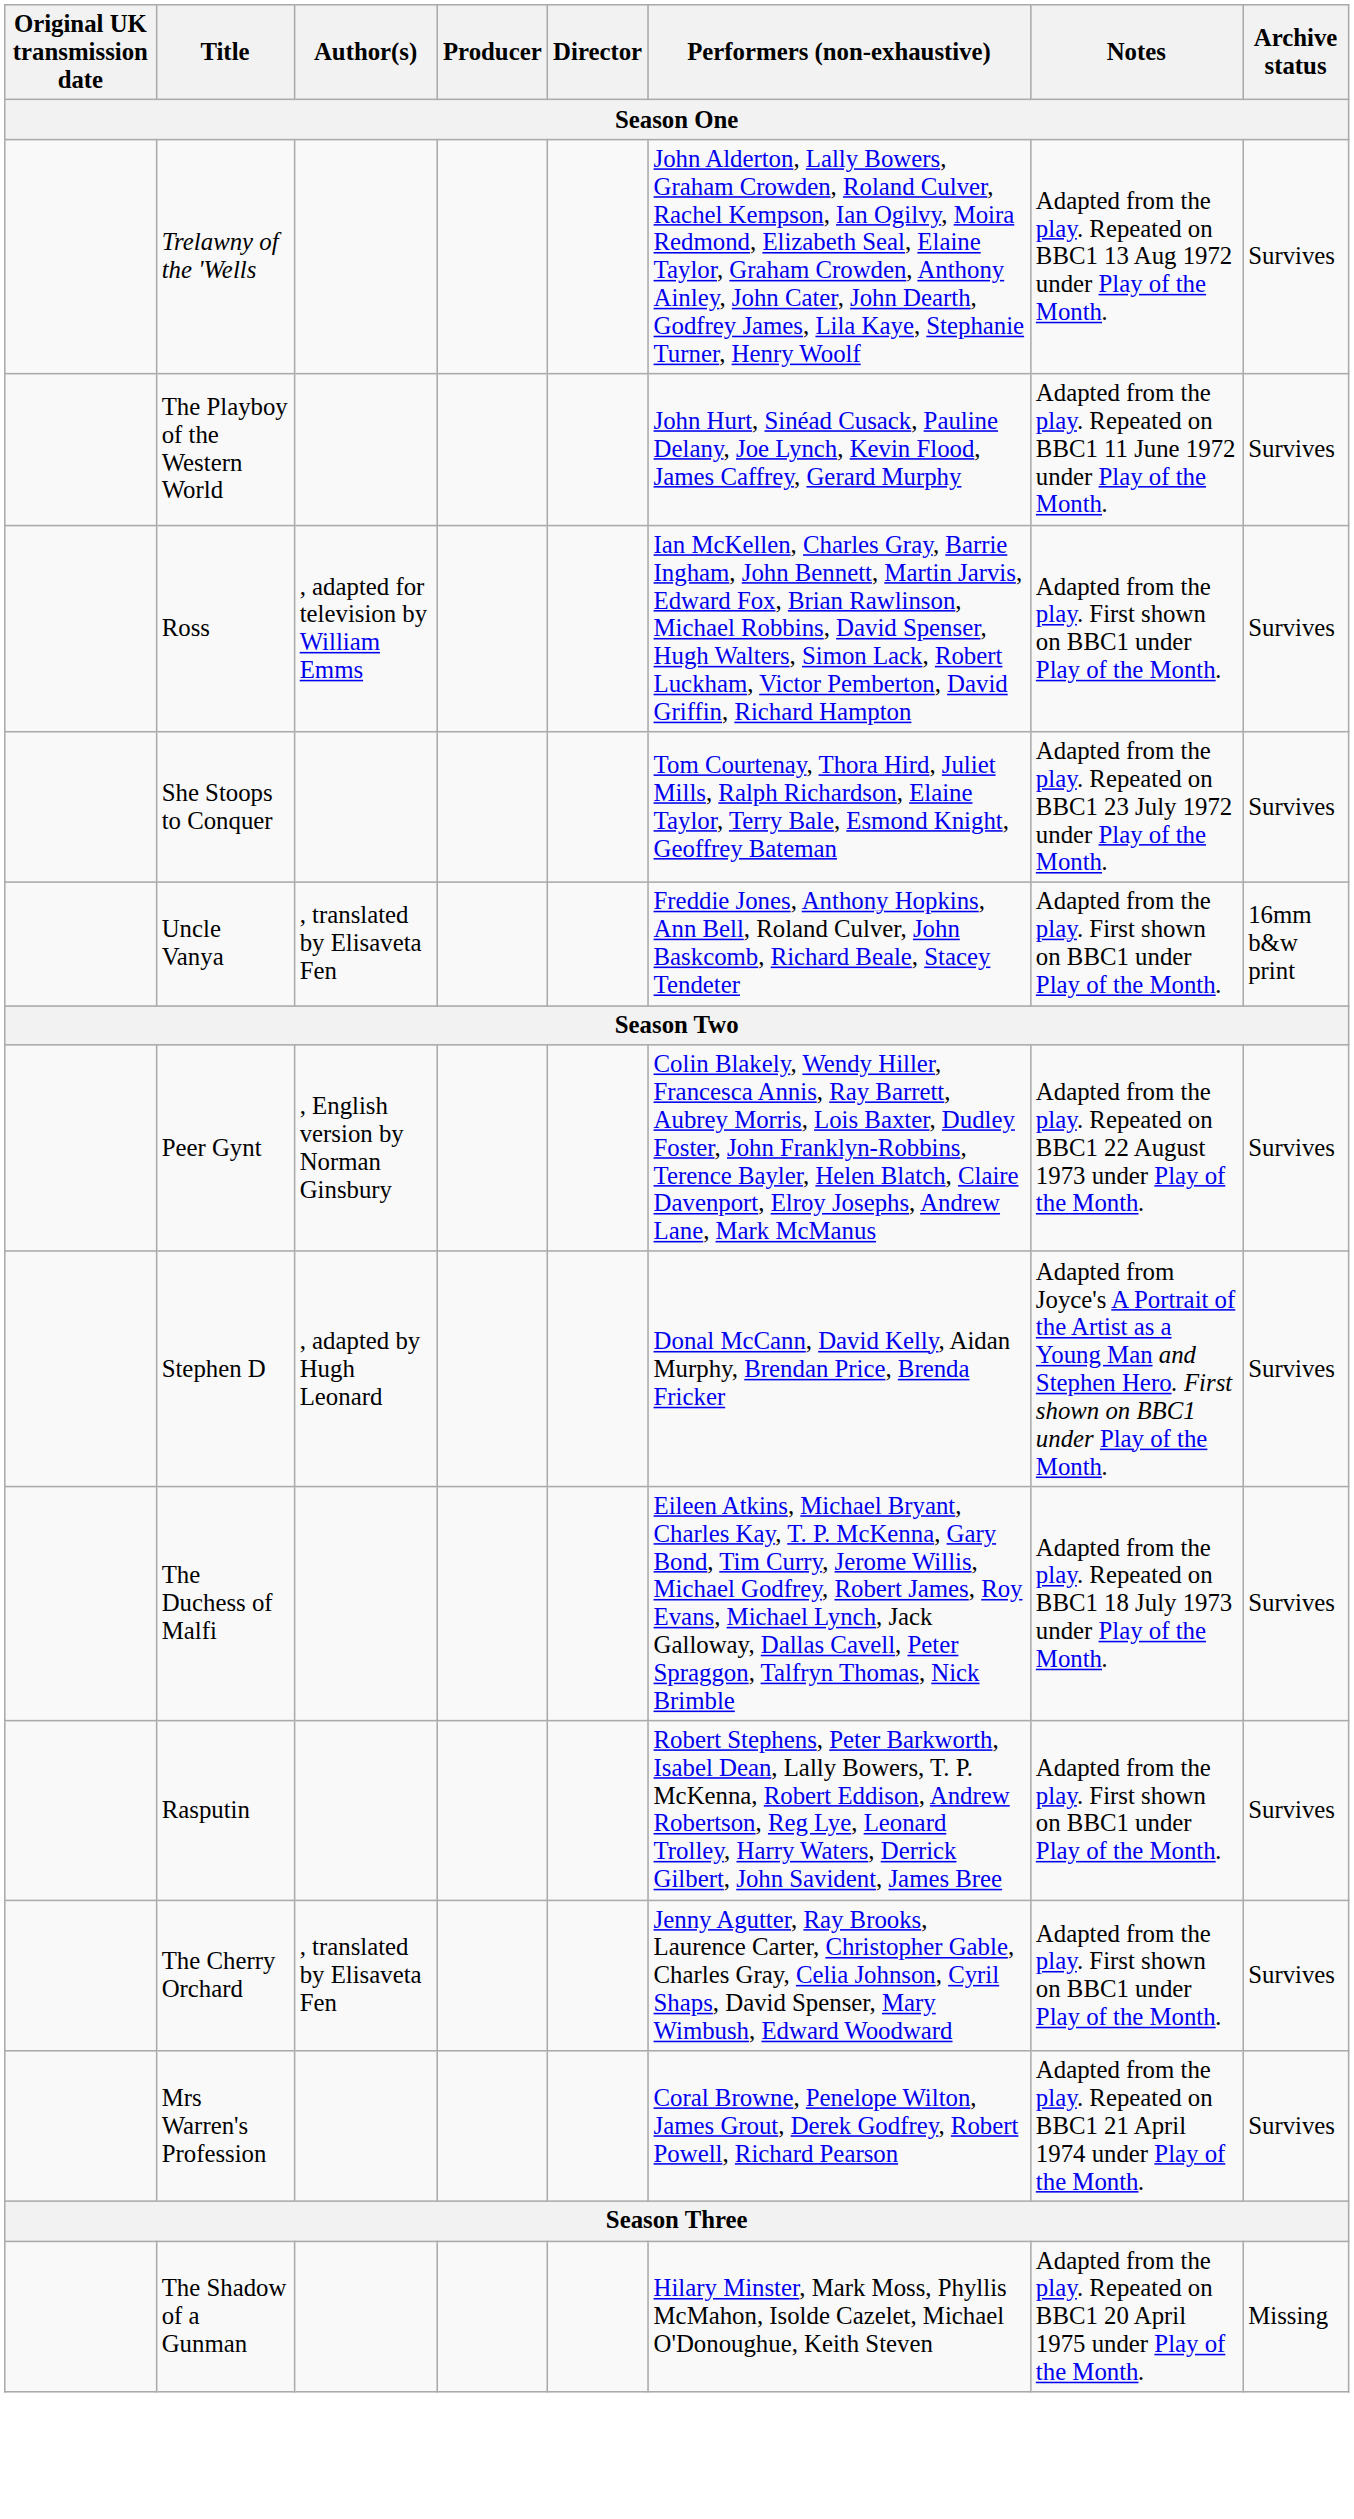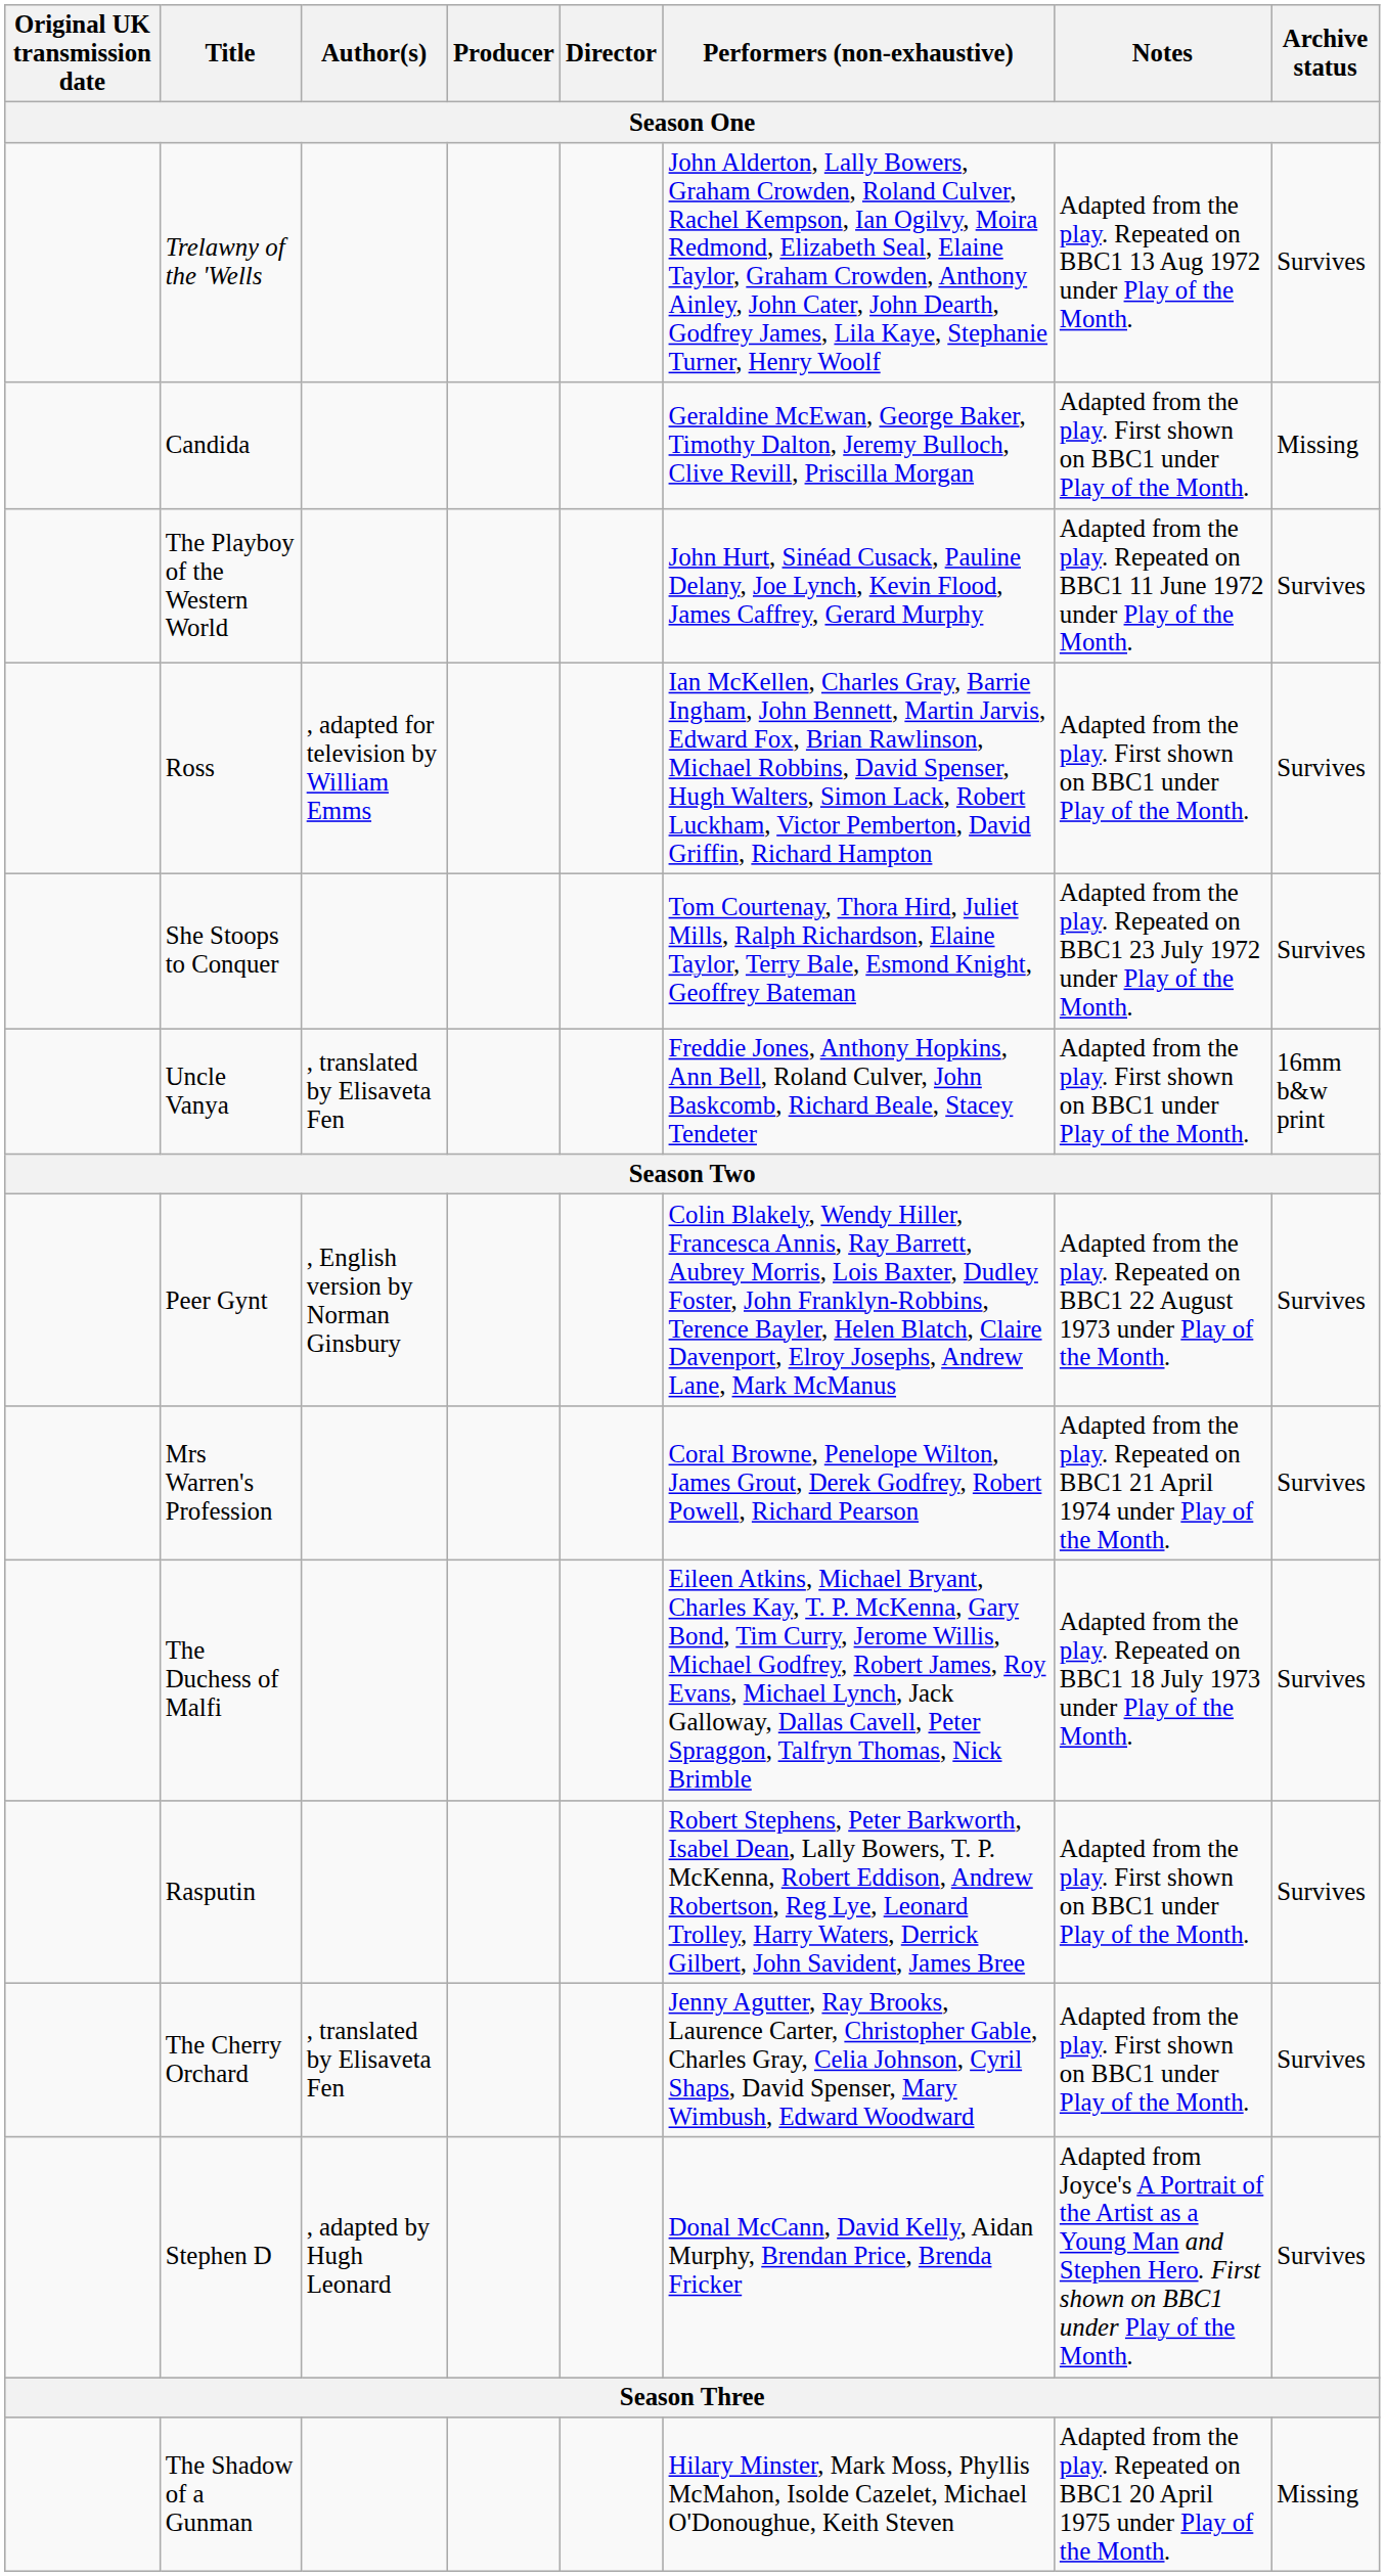+ row: Candida | Geraldine McEwan, George Baker, Timothy Dalton, Jeremy Bulloch, Clive Revill, Priscilla Morgan | Adapted from the play. First shown on BBC1 under Play of the Month. | Missing
rows swapped: Mrs Warren's Profession <-> Stephen D
